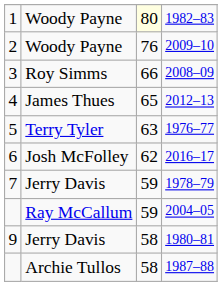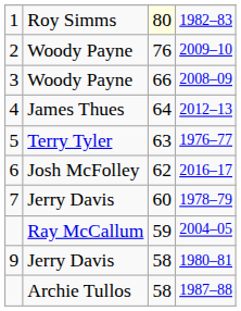1982–83 | column 2: Woody Payne -> Roy Simms
2008–09 | column 2: Roy Simms -> Woody Payne
2012–13 | column 3: 65 -> 64
1978–79 | column 3: 59 -> 60
